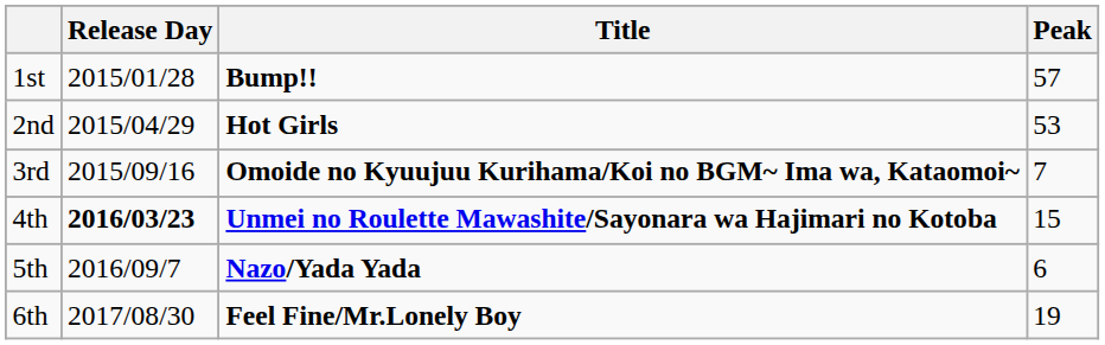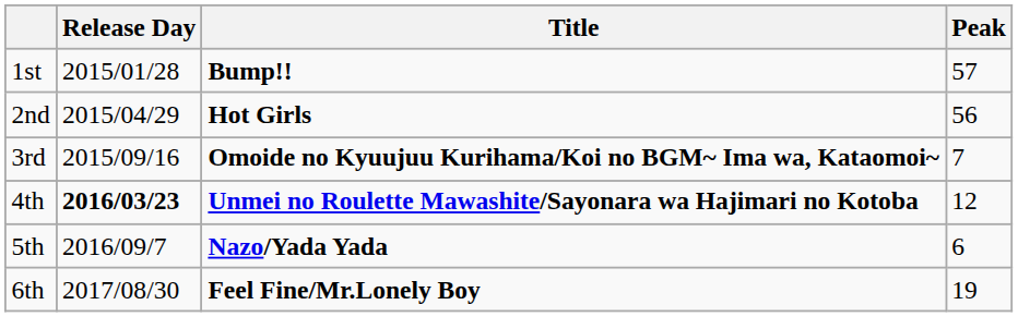2nd | Peak: 53 -> 56
4th | Peak: 15 -> 12
